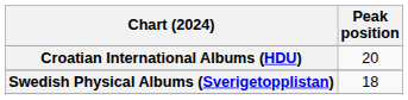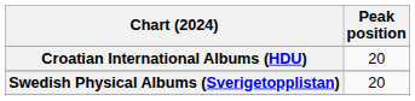Swedish Physical Albums (Sverigetopplistan) | Peak position: 18 -> 20
